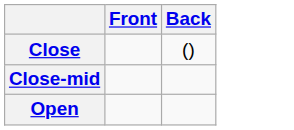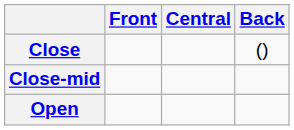+ column: Central
